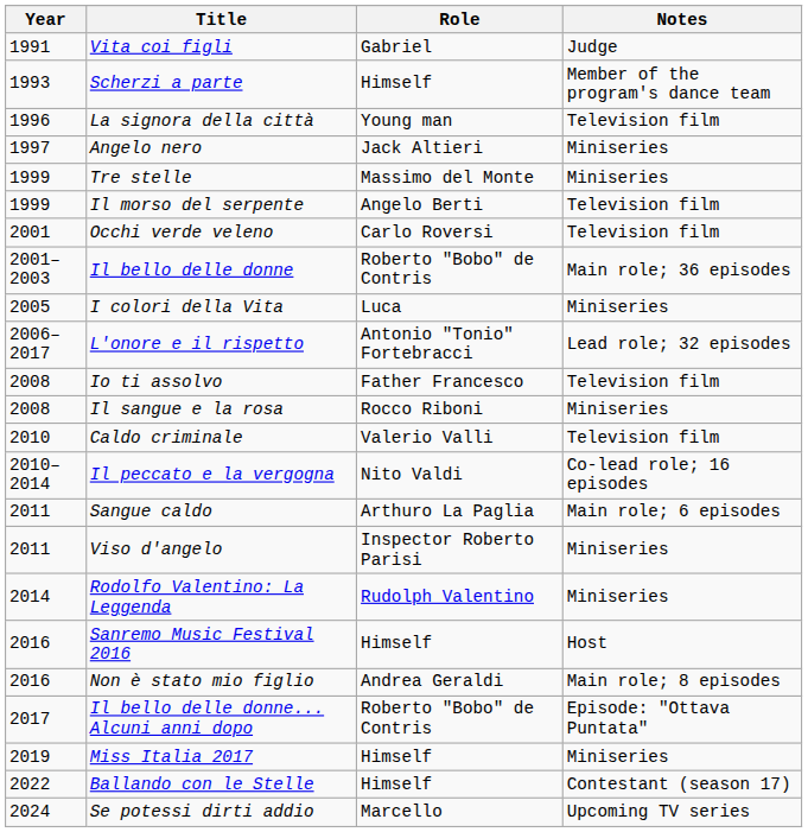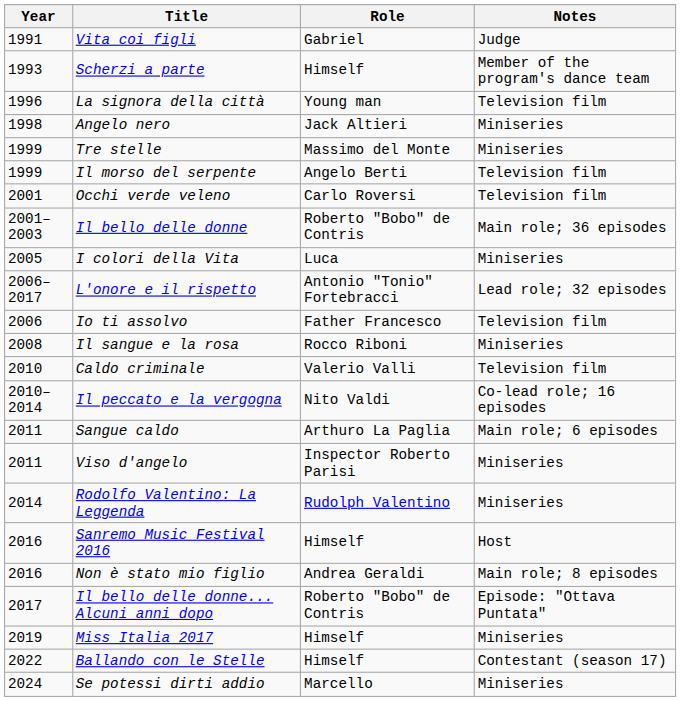Angelo nero | Year: 1997 -> 1998
Io ti assolvo | Year: 2008 -> 2006
Se potessi dirti addio | Notes: Upcoming TV series -> Miniseries
